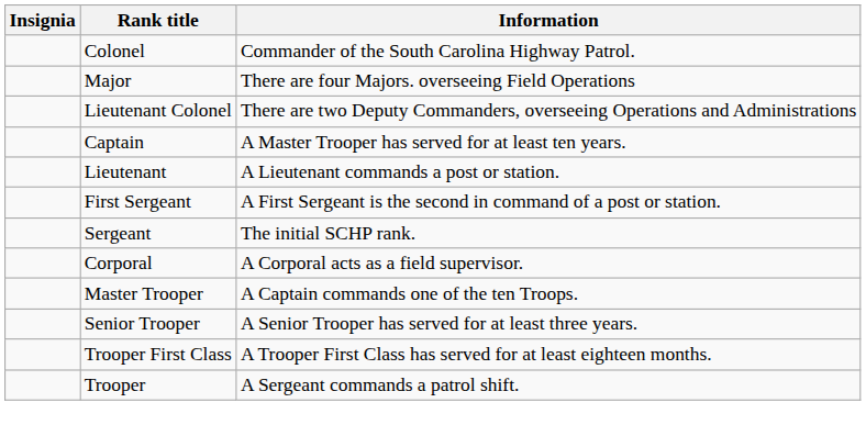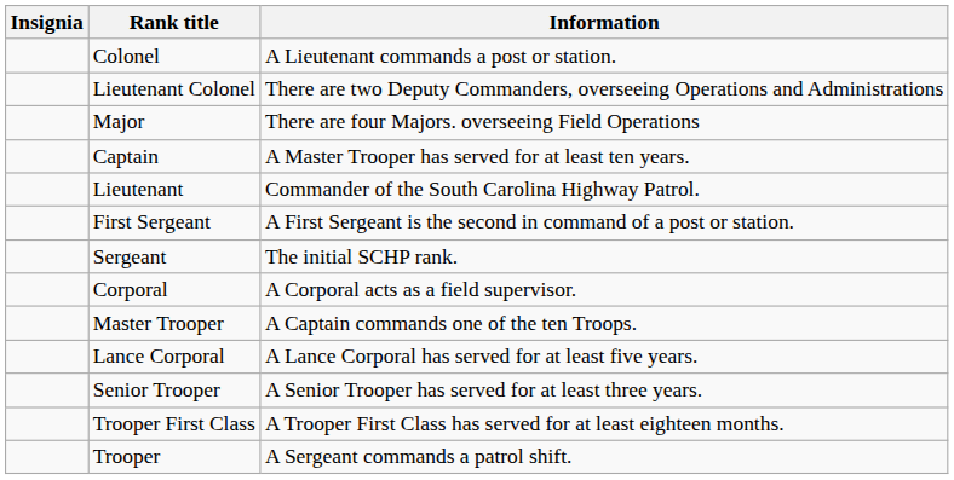Colonel | Information: Commander of the South Carolina Highway Patrol. -> A Lieutenant commands a post or station.
rows swapped: Lieutenant Colonel <-> Major
Lieutenant | Information: A Lieutenant commands a post or station. -> Commander of the South Carolina Highway Patrol.
+ row: Lance Corporal | A Lance Corporal has served for at least five years.
